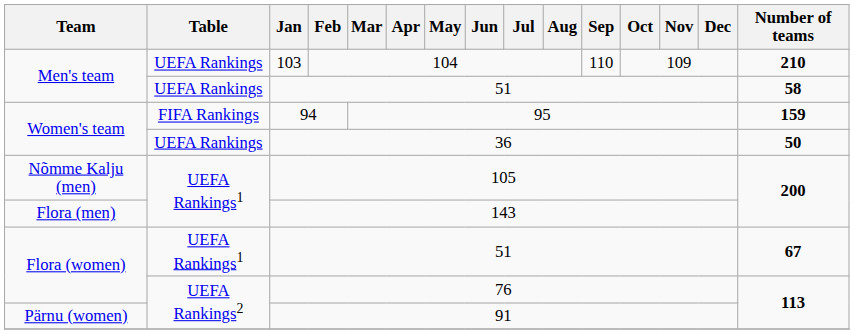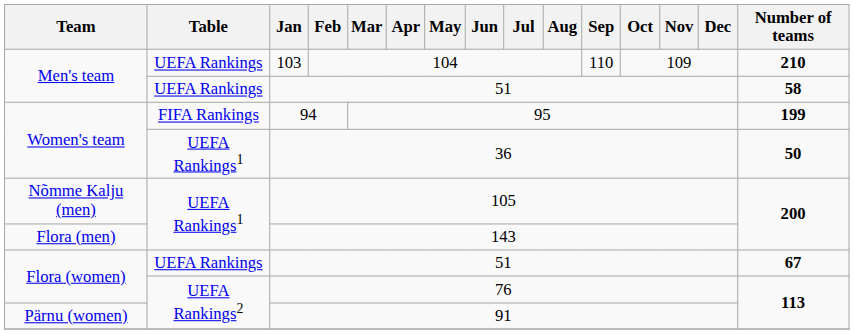94 | Number of teams: 159 -> 199
36 | Table: UEFA Rankings -> UEFA Rankings1
Flora (women) / 51 | Table: UEFA Rankings1 -> UEFA Rankings
